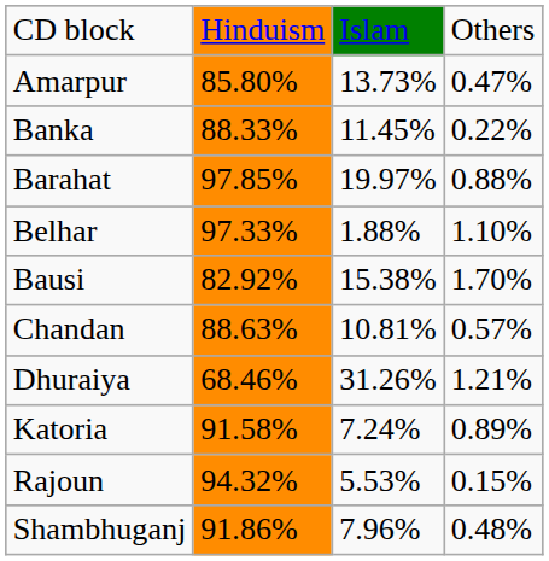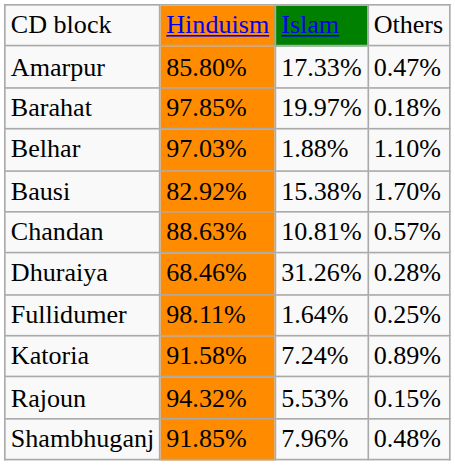Amarpur | column 3: 13.73% -> 17.33%
- row: Banka | 88.33% | 11.45% | 0.22%
Barahat | column 4: 0.88% -> 0.18%
Belhar | column 2: 97.33% -> 97.03%
Dhuraiya | column 4: 1.21% -> 0.28%
+ row: Fullidumer | 98.11% | 1.64% | 0.25%
Shambhuganj | column 2: 91.86% -> 91.85%
